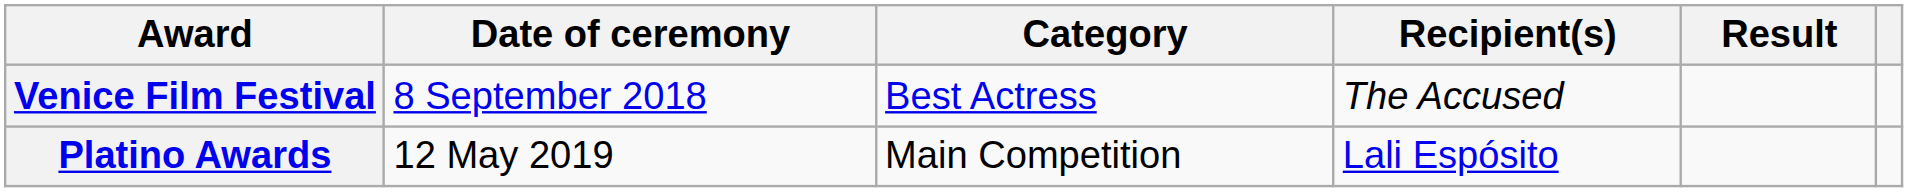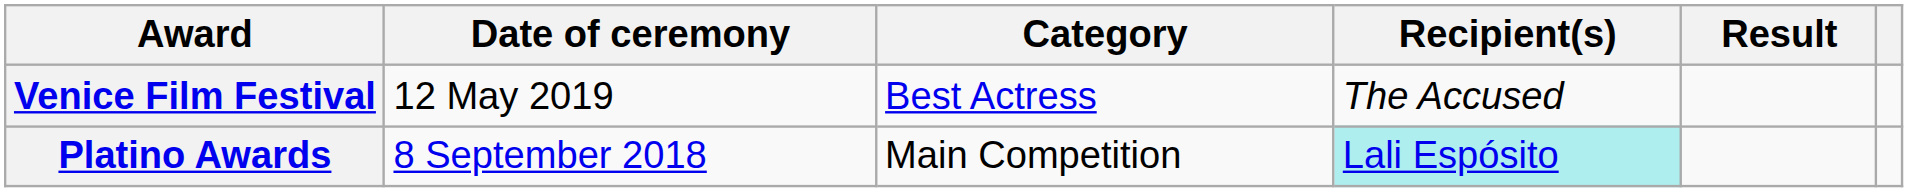Venice Film Festival | Date of ceremony: 8 September 2018 -> 12 May 2019
Platino Awards | Date of ceremony: 12 May 2019 -> 8 September 2018
Platino Awards | Recipient(s): no background -> paleturquoise background
